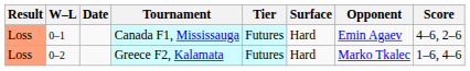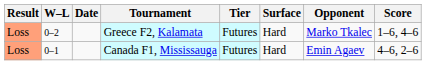rows swapped: Canada F1, Mississauga <-> Greece F2, Kalamata
